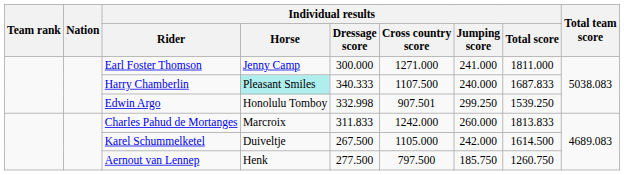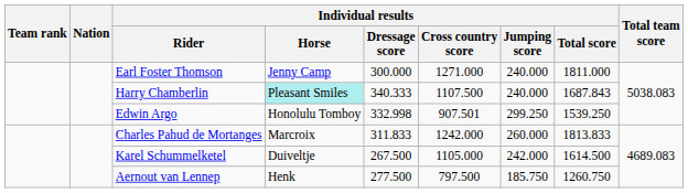Earl Foster Thomson | Individual results / Jumping score: 241.000 -> 240.000
Harry Chamberlin | Individual results / Total score: 1687.833 -> 1687.843
